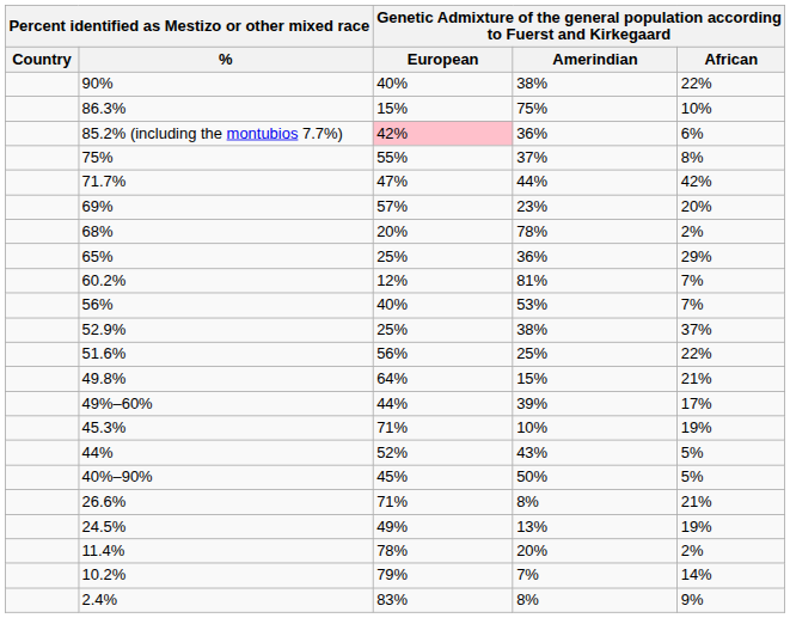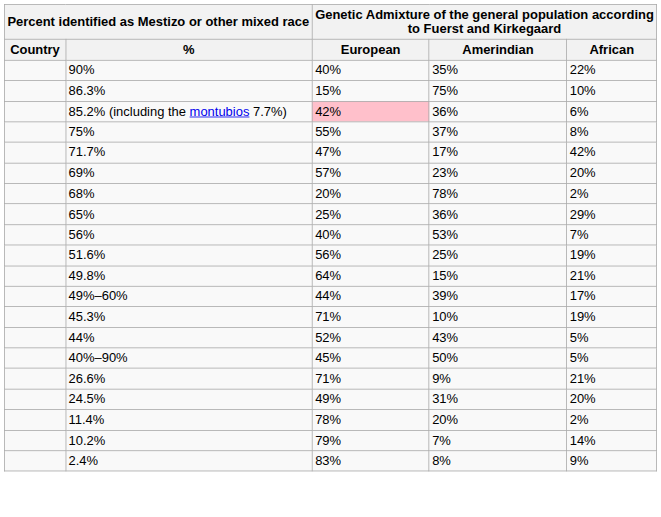90% | column 4: 38% -> 35%
71.7% | column 4: 44% -> 17%
- row: 60.2% | 12% | 81% | 7%
- row: 52.9% | 25% | 38% | 37%
51.6% | column 5: 22% -> 19%
26.6% | column 4: 8% -> 9%
24.5% | column 4: 13% -> 31%
24.5% | column 5: 19% -> 20%
